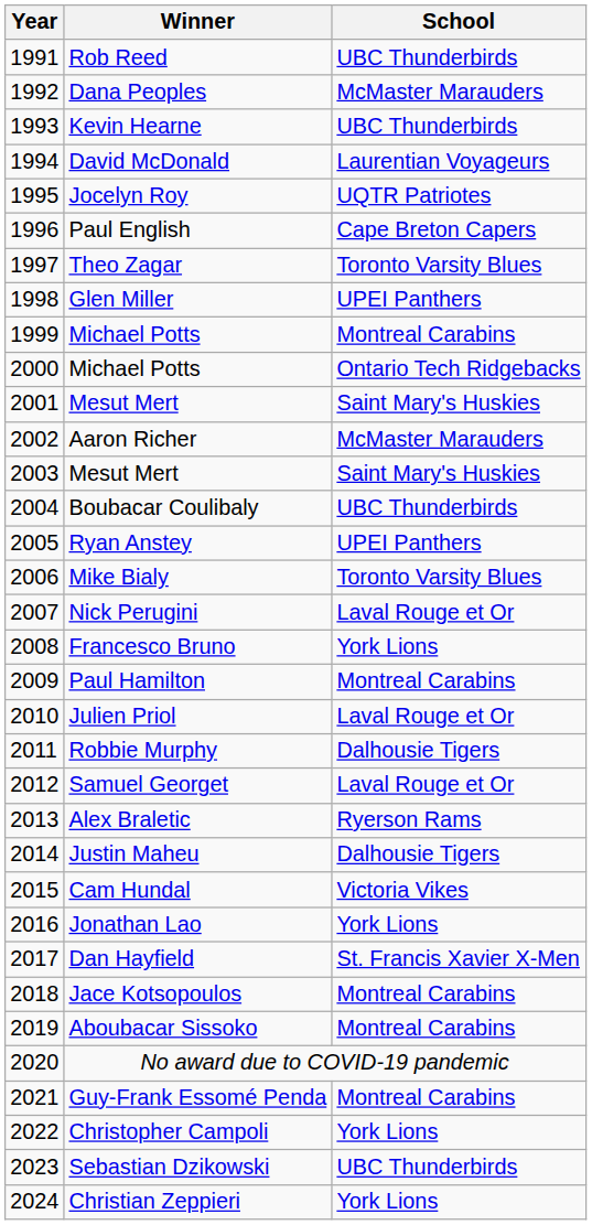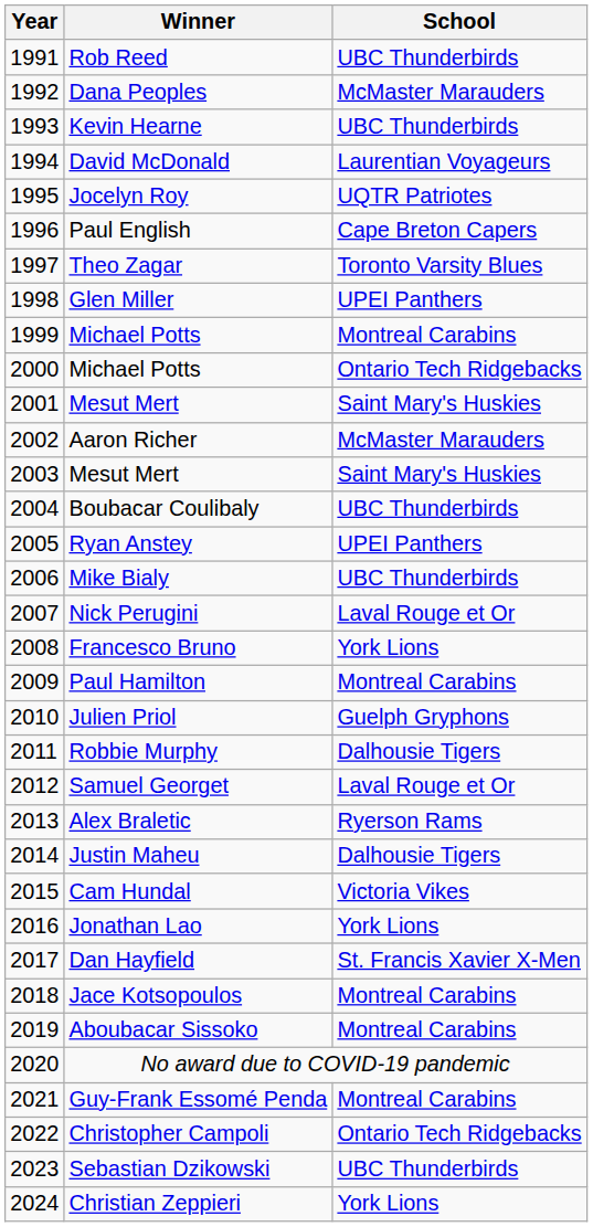Mike Bialy | School: Toronto Varsity Blues -> UBC Thunderbirds
Julien Priol | School: Laval Rouge et Or -> Guelph Gryphons
Christopher Campoli | School: York Lions -> Ontario Tech Ridgebacks
